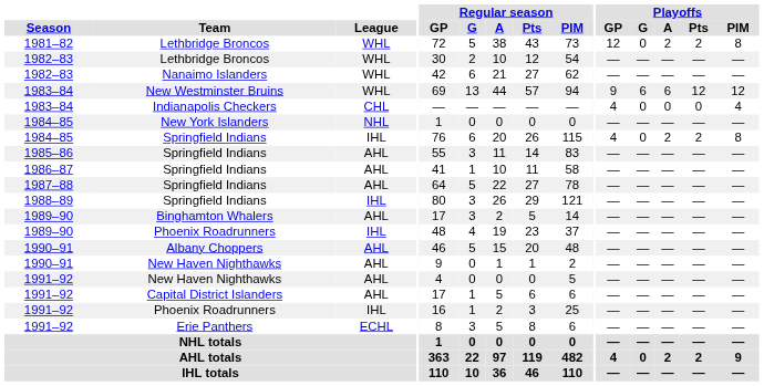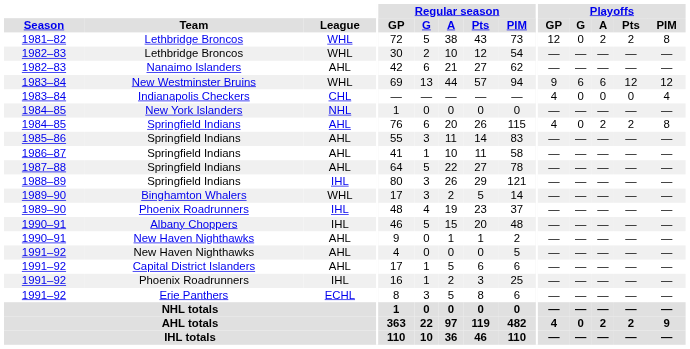Nanaimo Islanders | League: WHL -> AHL
1984–85 / Springfield Indians | League: IHL -> AHL
Binghamton Whalers | League: AHL -> WHL
Albany Choppers | League: AHL -> IHL
